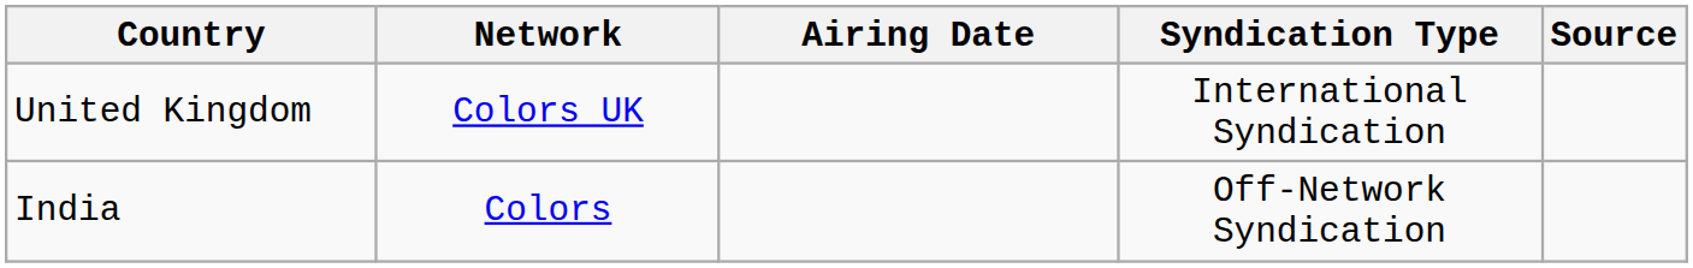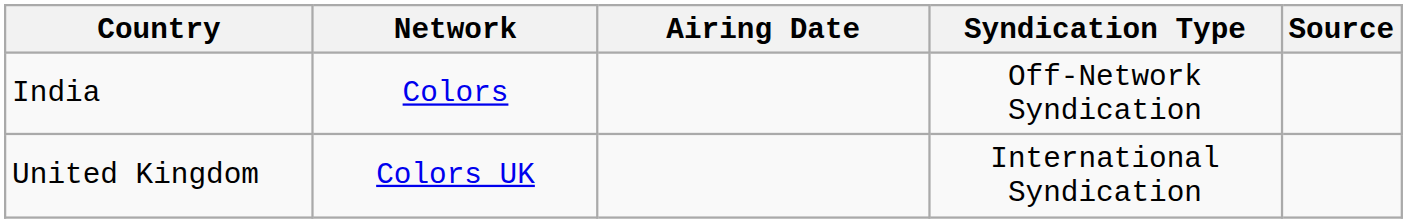rows swapped: India <-> United Kingdom
